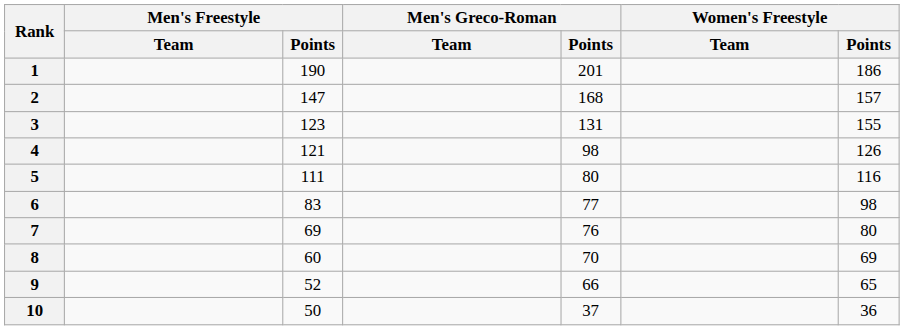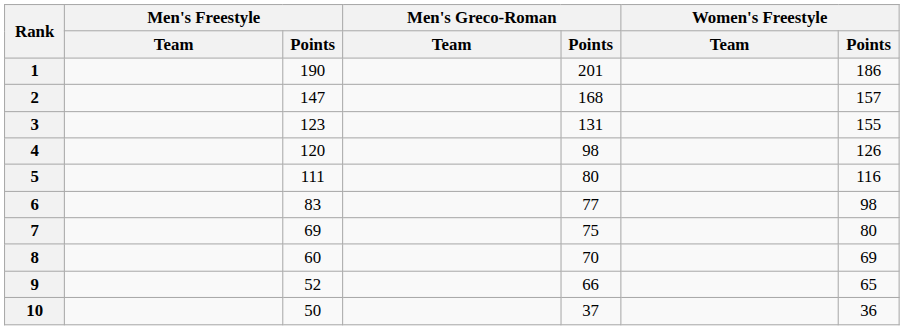4 | Men's Freestyle / Points: 121 -> 120
7 | Men's Greco-Roman / Points: 76 -> 75
